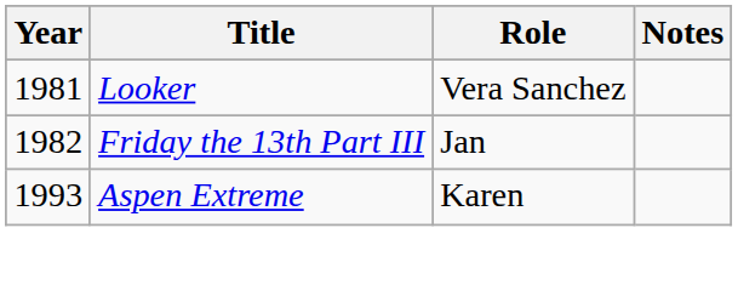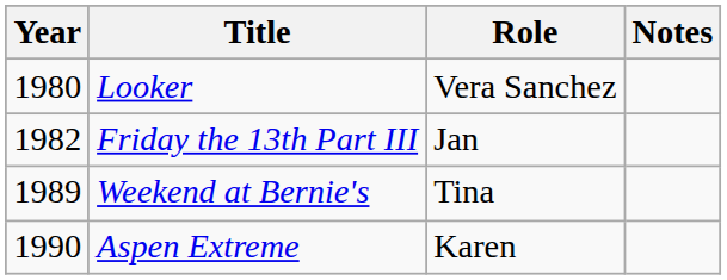Looker | Year: 1981 -> 1980
+ row: 1989 | Weekend at Bernie's | Tina
Aspen Extreme | Year: 1993 -> 1990
